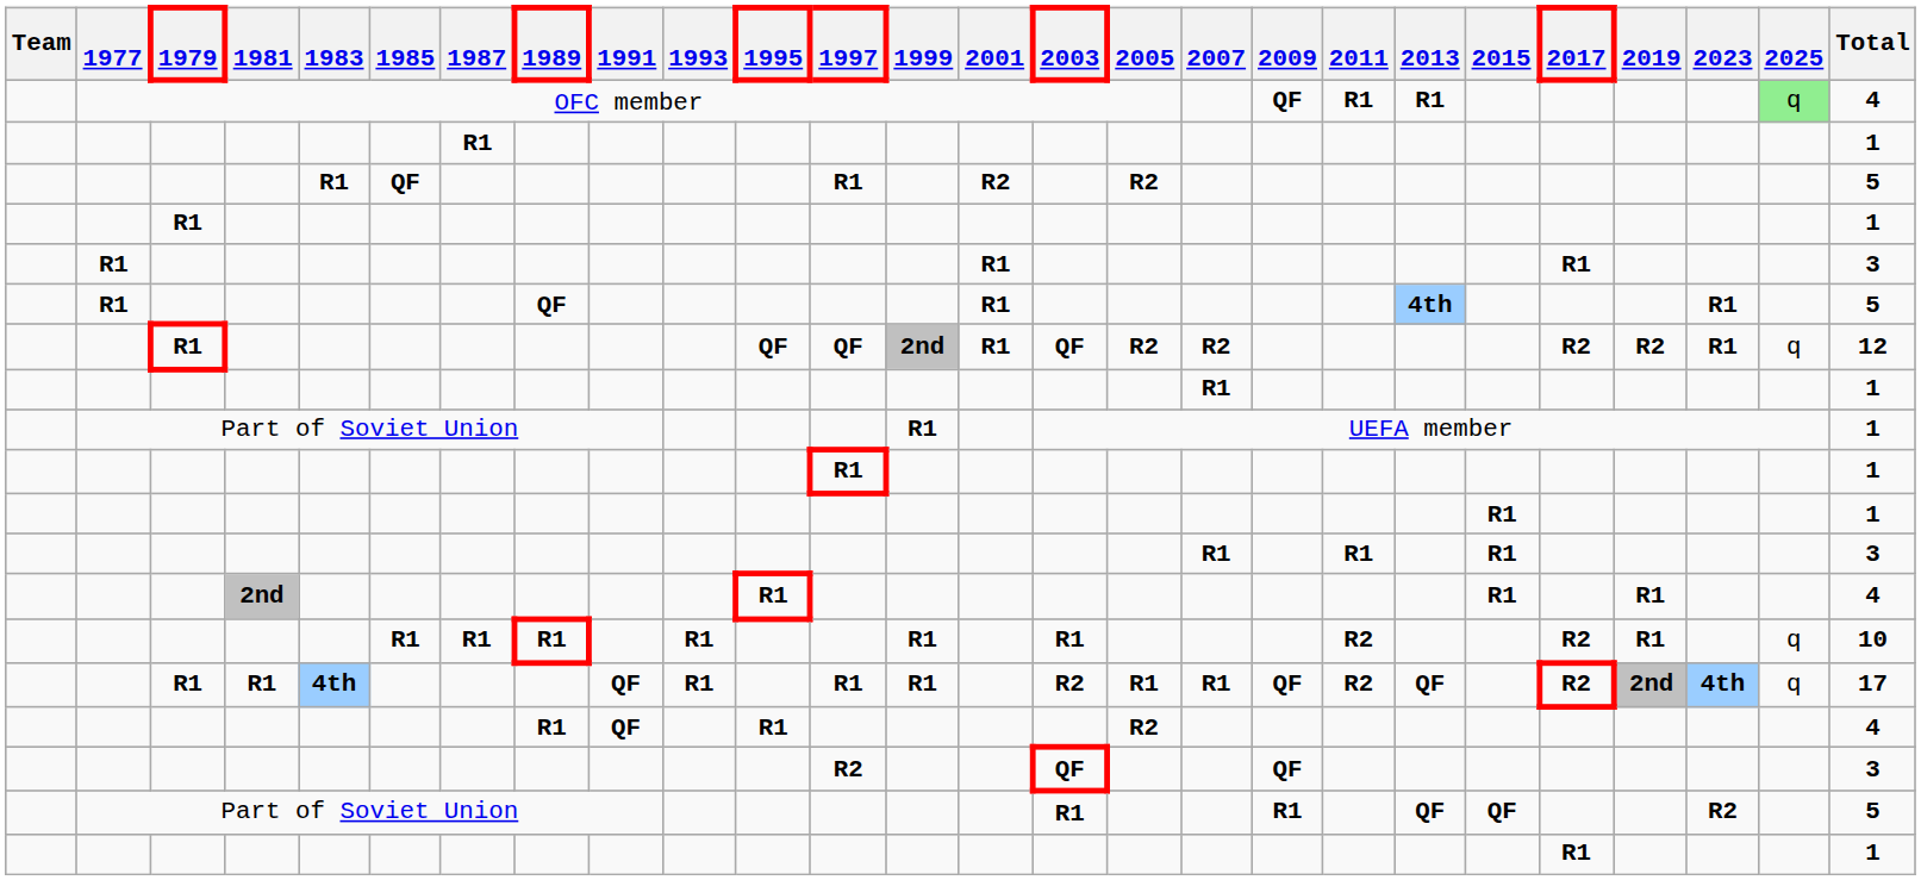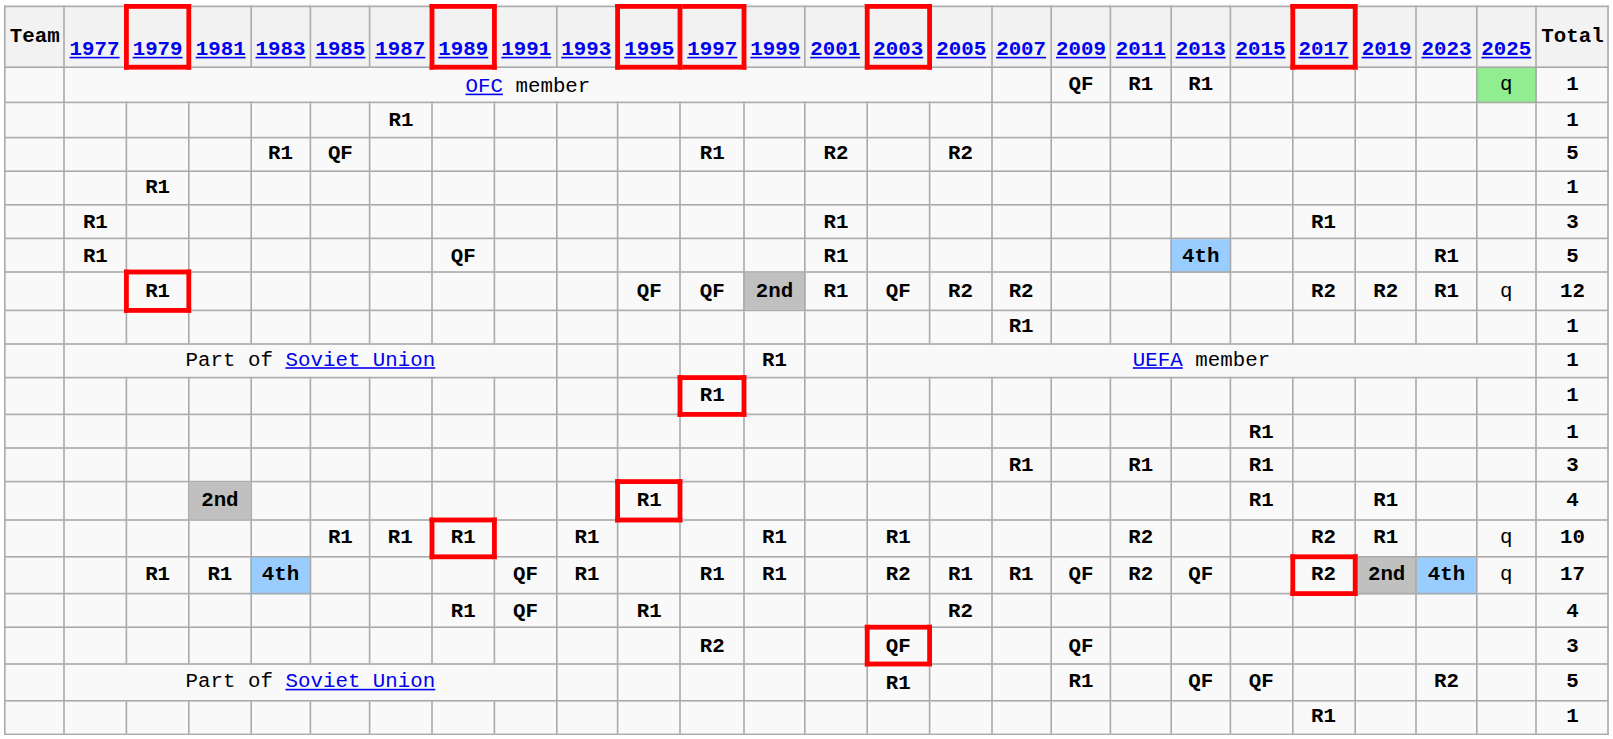OFC member | Total: 4 -> 1
